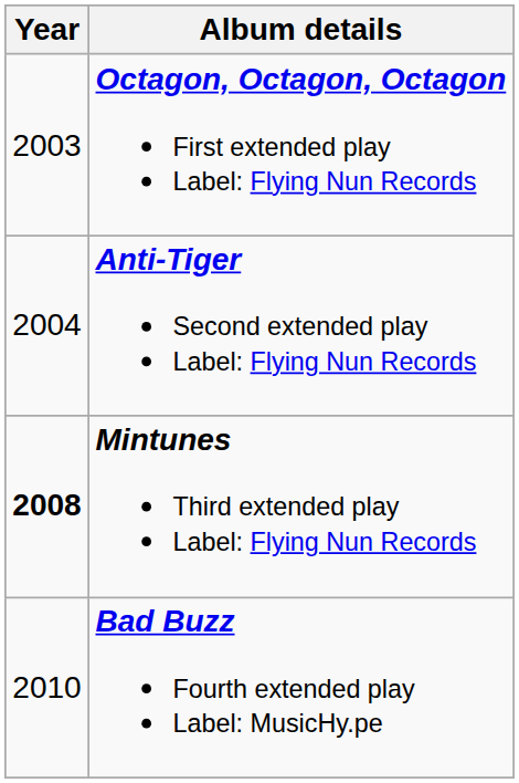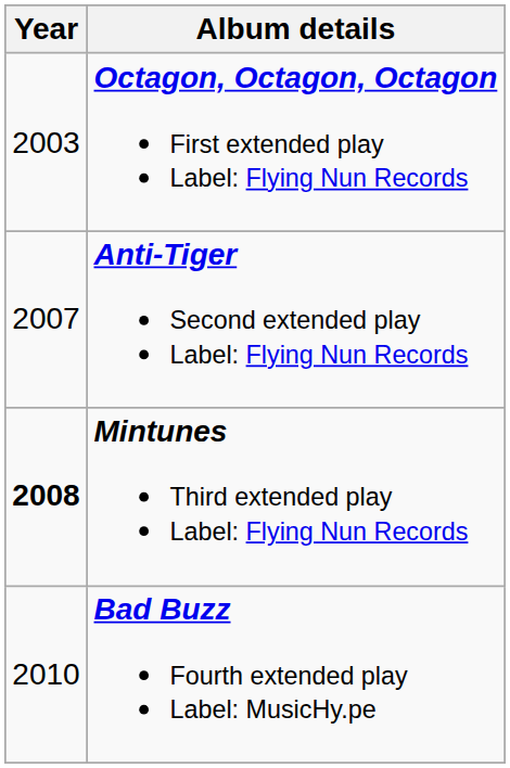Anti-Tiger Second extended play Label: Flying Nun Records | Year: 2004 -> 2007
